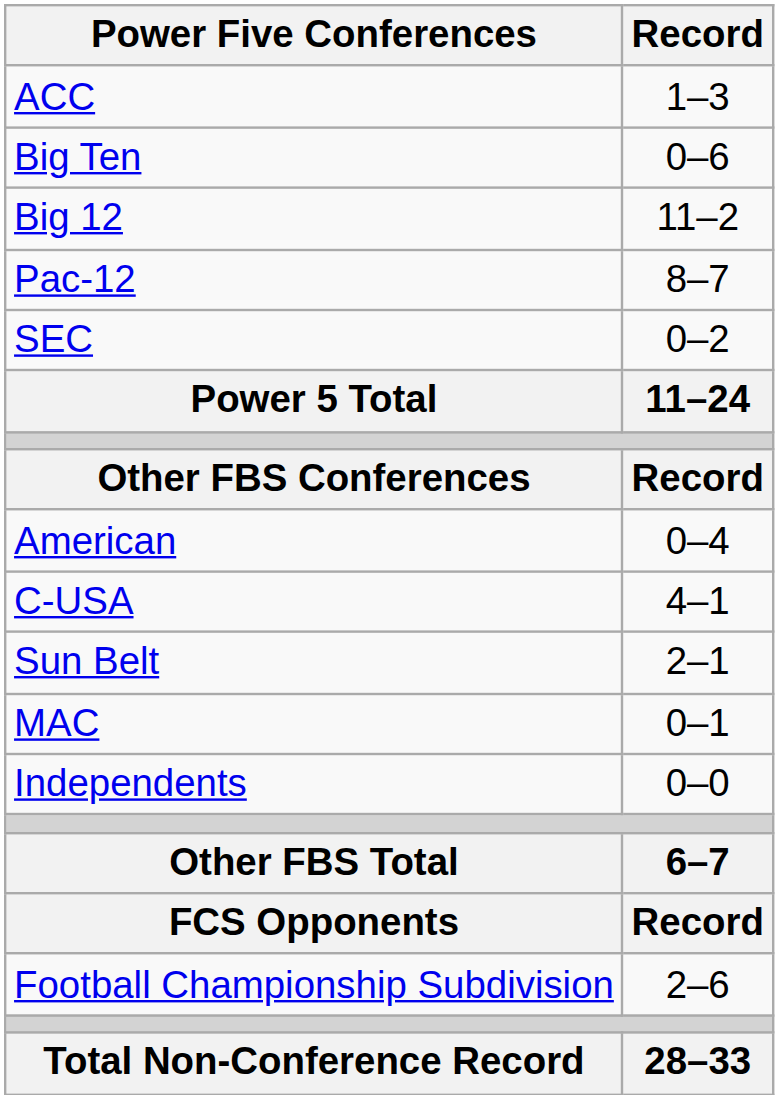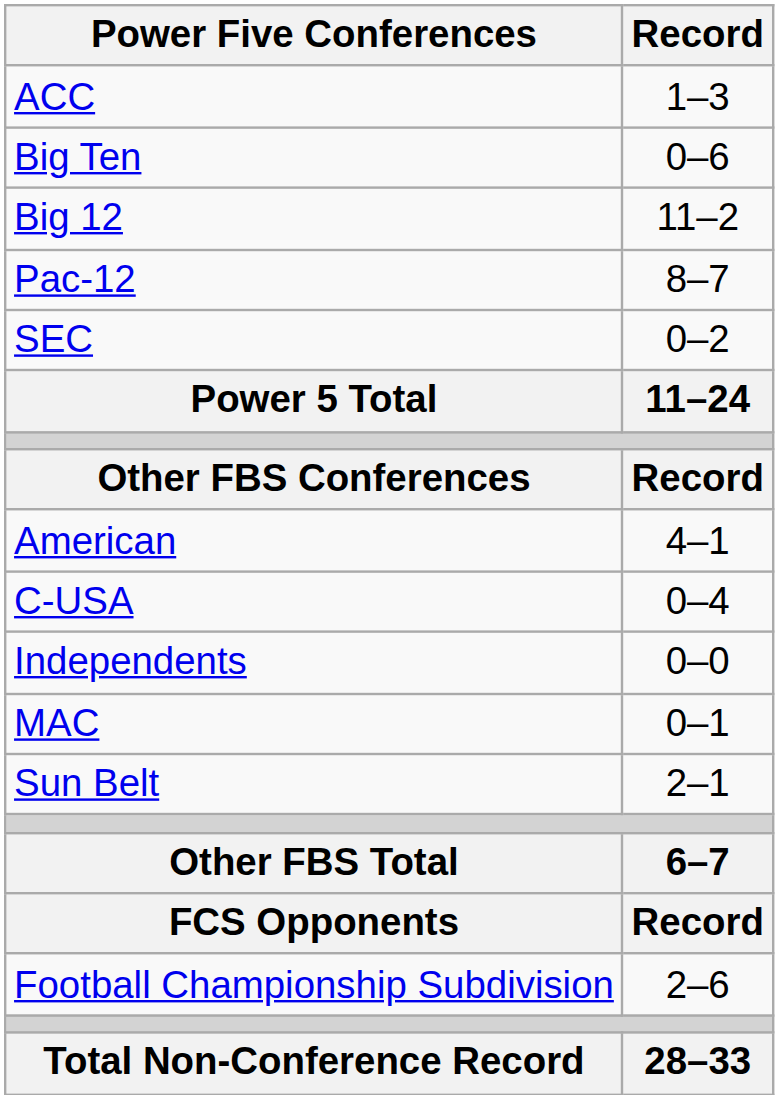American | Record: 0–4 -> 4–1
C-USA | Record: 4–1 -> 0–4
rows swapped: Independents <-> Sun Belt
